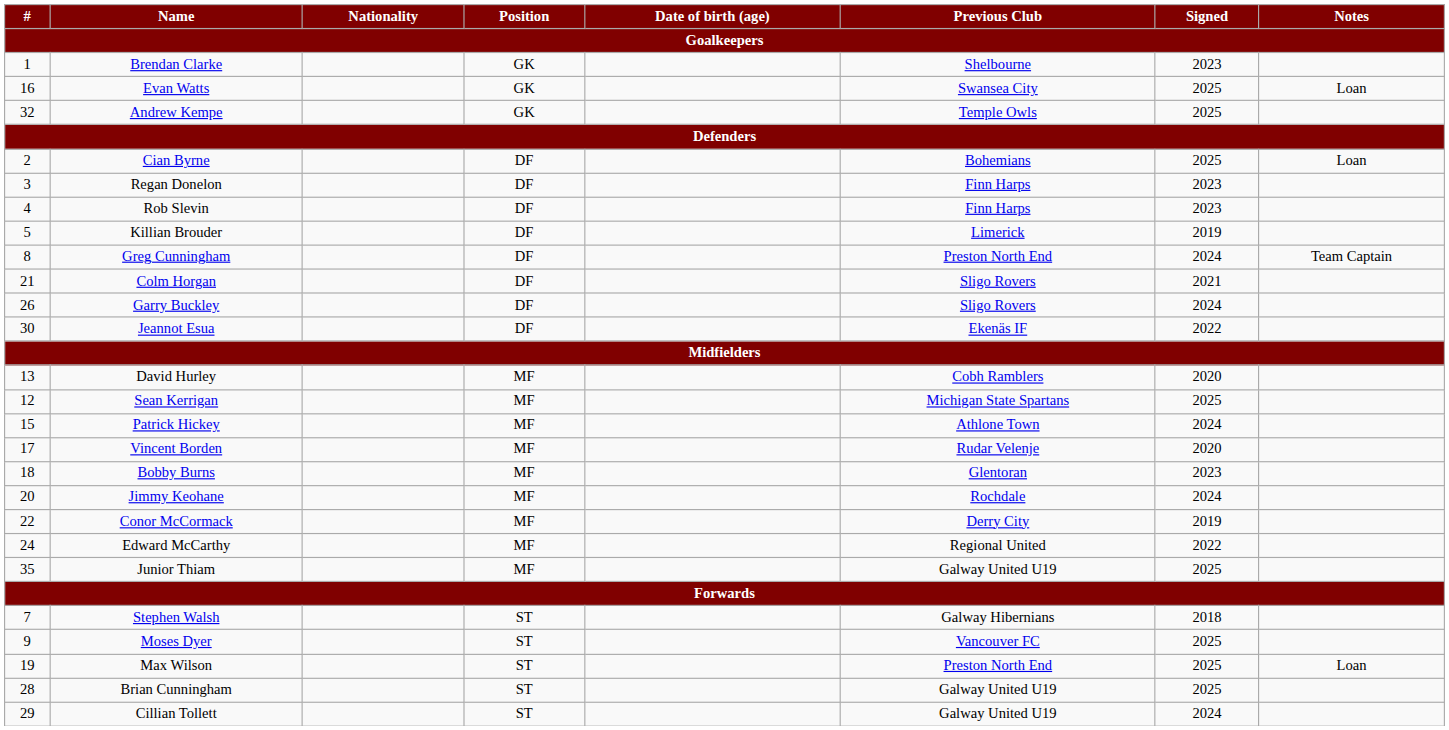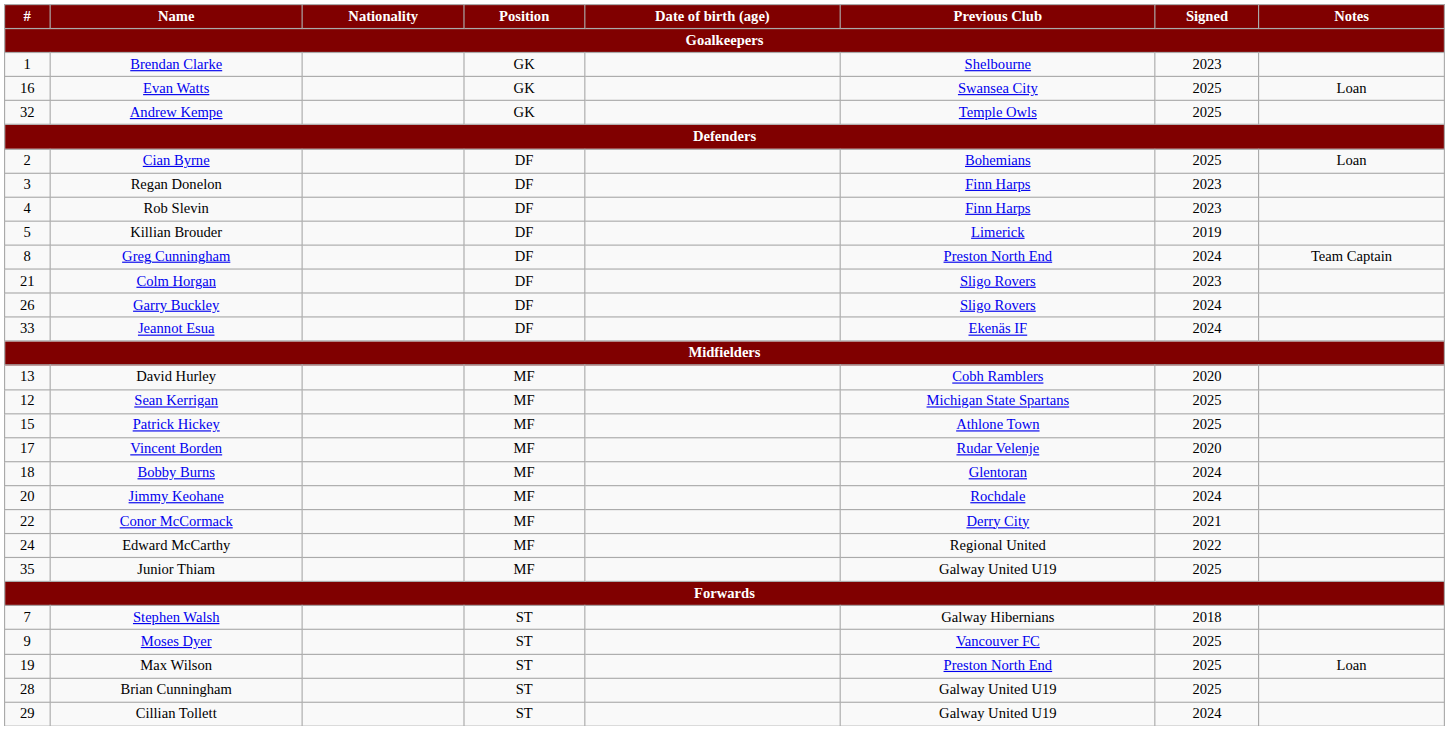Colm Horgan | Signed: 2021 -> 2023
Jeannot Esua | #: 30 -> 33
Jeannot Esua | Signed: 2022 -> 2024
Patrick Hickey | Signed: 2024 -> 2025
Bobby Burns | Signed: 2023 -> 2024
Conor McCormack | Signed: 2019 -> 2021
